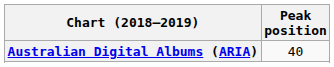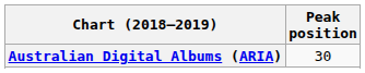Australian Digital Albums (ARIA) | Peak position: 40 -> 30
